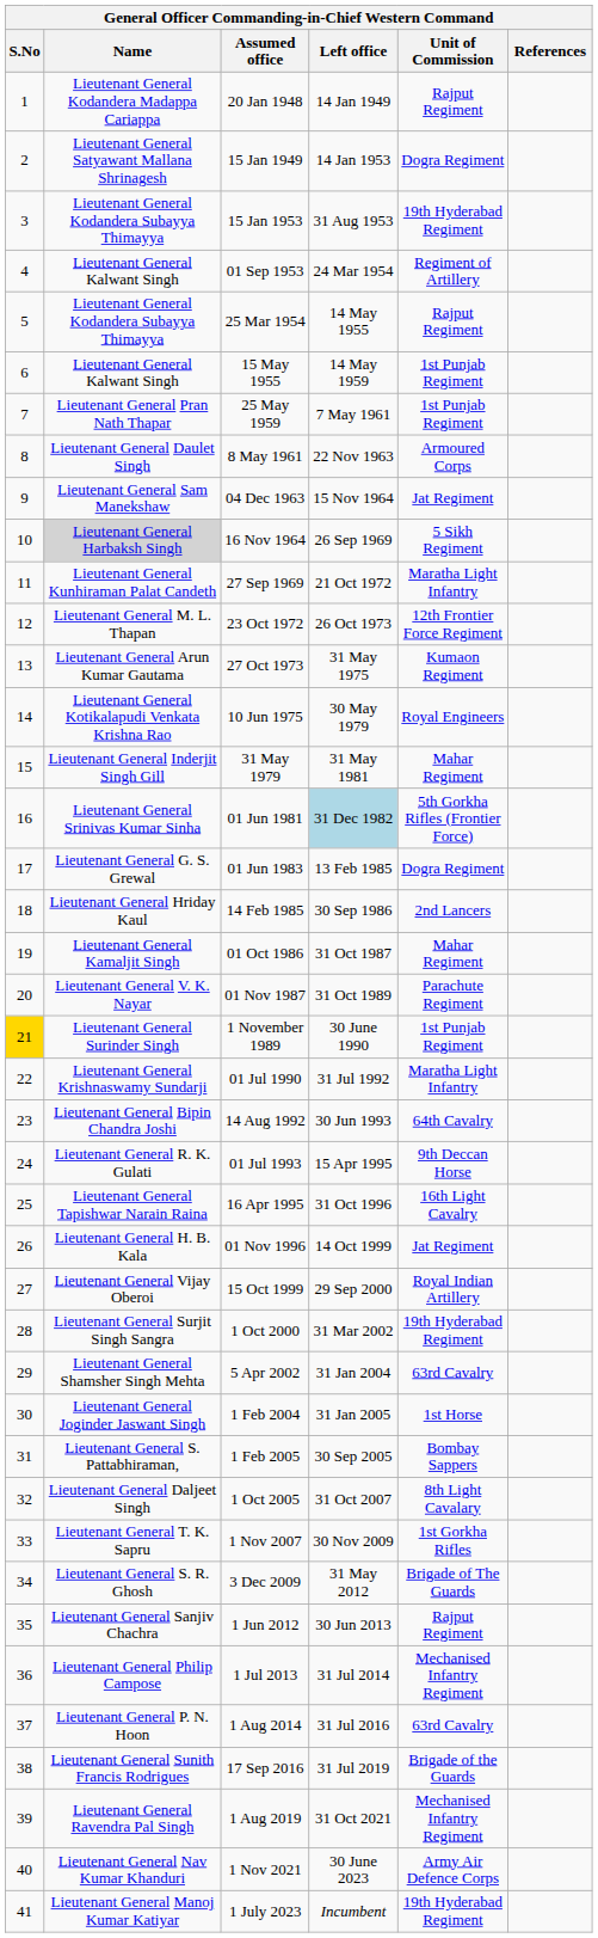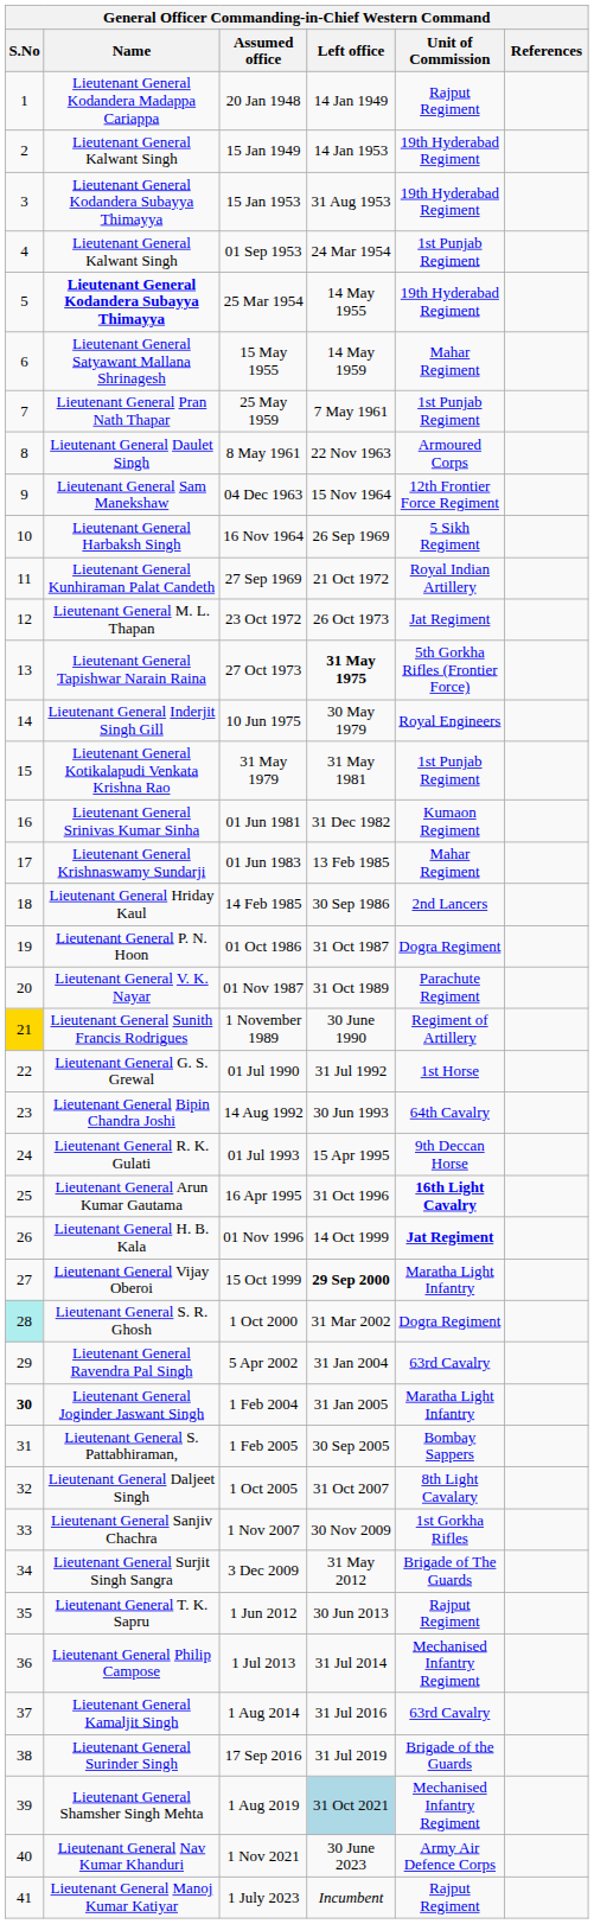15 Jan 1949 | Name: Lieutenant General Satyawant Mallana Shrinagesh -> Lieutenant General Kalwant Singh
15 Jan 1949 | Unit of Commission: Dogra Regiment -> 19th Hyderabad Regiment
01 Sep 1953 | Unit of Commission: Regiment of Artillery -> 1st Punjab Regiment
25 Mar 1954 | Name: normal -> bold
25 Mar 1954 | Unit of Commission: Rajput Regiment -> 19th Hyderabad Regiment
15 May 1955 | Name: Lieutenant General Kalwant Singh -> Lieutenant General Satyawant Mallana Shrinagesh
15 May 1955 | Unit of Commission: 1st Punjab Regiment -> Mahar Regiment
04 Dec 1963 | Unit of Commission: Jat Regiment -> 12th Frontier Force Regiment
16 Nov 1964 | Name: lightgrey background -> no background
27 Sep 1969 | Unit of Commission: Maratha Light Infantry -> Royal Indian Artillery
23 Oct 1972 | Unit of Commission: 12th Frontier Force Regiment -> Jat Regiment
27 Oct 1973 | Name: Lieutenant General Arun Kumar Gautama -> Lieutenant General Tapishwar Narain Raina
27 Oct 1973 | Left office: normal -> bold
27 Oct 1973 | Unit of Commission: Kumaon Regiment -> 5th Gorkha Rifles (Frontier Force)
10 Jun 1975 | Name: Lieutenant General Kotikalapudi Venkata Krishna Rao -> Lieutenant General Inderjit Singh Gill
31 May 1979 | Name: Lieutenant General Inderjit Singh Gill -> Lieutenant General Kotikalapudi Venkata Krishna Rao
31 May 1979 | Unit of Commission: Mahar Regiment -> 1st Punjab Regiment
01 Jun 1981 | Left office: lightblue background -> no background
01 Jun 1981 | Unit of Commission: 5th Gorkha Rifles (Frontier Force) -> Kumaon Regiment
01 Jun 1983 | Name: Lieutenant General G. S. Grewal -> Lieutenant General Krishnaswamy Sundarji
01 Jun 1983 | Unit of Commission: Dogra Regiment -> Mahar Regiment
01 Oct 1986 | Name: Lieutenant General Kamaljit Singh -> Lieutenant General P. N. Hoon
01 Oct 1986 | Unit of Commission: Mahar Regiment -> Dogra Regiment
1 November 1989 | Name: Lieutenant General Surinder Singh -> Lieutenant General Sunith Francis Rodrigues
1 November 1989 | Unit of Commission: 1st Punjab Regiment -> Regiment of Artillery
01 Jul 1990 | Name: Lieutenant General Krishnaswamy Sundarji -> Lieutenant General G. S. Grewal
01 Jul 1990 | Unit of Commission: Maratha Light Infantry -> 1st Horse
16 Apr 1995 | Name: Lieutenant General Tapishwar Narain Raina -> Lieutenant General Arun Kumar Gautama
16 Apr 1995 | Unit of Commission: normal -> bold
01 Nov 1996 | Unit of Commission: normal -> bold
15 Oct 1999 | Left office: normal -> bold
15 Oct 1999 | Unit of Commission: Royal Indian Artillery -> Maratha Light Infantry
1 Oct 2000 | S.No: no background -> paleturquoise background
1 Oct 2000 | Name: Lieutenant General Surjit Singh Sangra -> Lieutenant General S. R. Ghosh
1 Oct 2000 | Unit of Commission: 19th Hyderabad Regiment -> Dogra Regiment
5 Apr 2002 | Name: Lieutenant General Shamsher Singh Mehta -> Lieutenant General Ravendra Pal Singh
1 Feb 2004 | S.No: normal -> bold
1 Feb 2004 | Unit of Commission: 1st Horse -> Maratha Light Infantry
1 Nov 2007 | Name: Lieutenant General T. K. Sapru -> Lieutenant General Sanjiv Chachra
3 Dec 2009 | Name: Lieutenant General S. R. Ghosh -> Lieutenant General Surjit Singh Sangra
1 Jun 2012 | Name: Lieutenant General Sanjiv Chachra -> Lieutenant General T. K. Sapru
1 Aug 2014 | Name: Lieutenant General P. N. Hoon -> Lieutenant General Kamaljit Singh
17 Sep 2016 | Name: Lieutenant General Sunith Francis Rodrigues -> Lieutenant General Surinder Singh
1 Aug 2019 | Name: Lieutenant General Ravendra Pal Singh -> Lieutenant General Shamsher Singh Mehta
1 Aug 2019 | Left office: no background -> lightblue background
1 July 2023 | Unit of Commission: 19th Hyderabad Regiment -> Rajput Regiment
